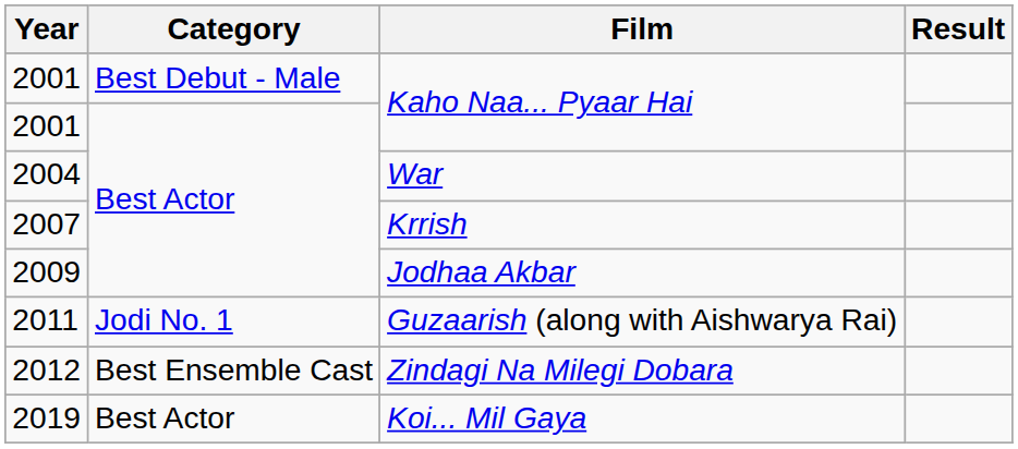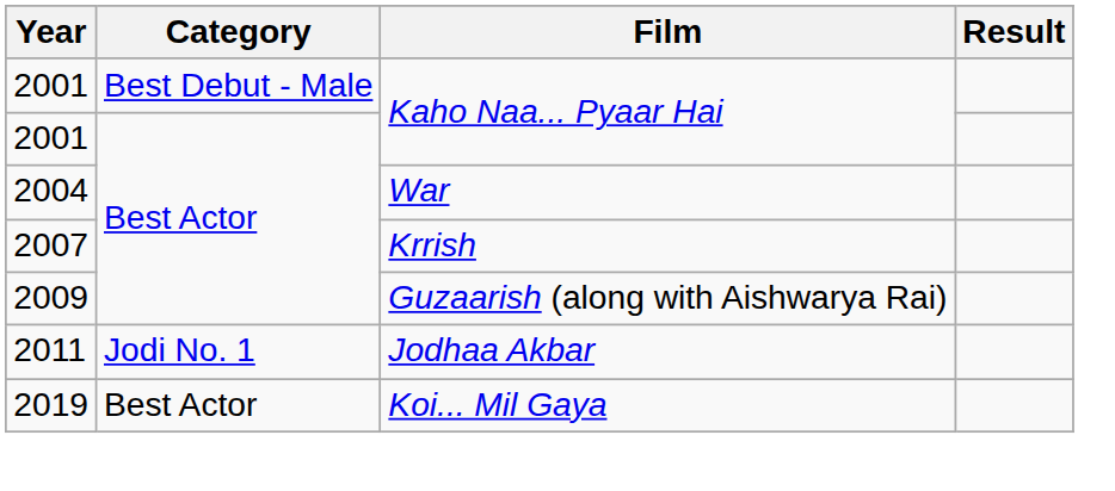2009 | Film: Jodhaa Akbar -> Guzaarish (along with Aishwarya Rai)
2011 | Film: Guzaarish (along with Aishwarya Rai) -> Jodhaa Akbar
- row: 2012 | Best Ensemble Cast | Zindagi Na Milegi Dobara
